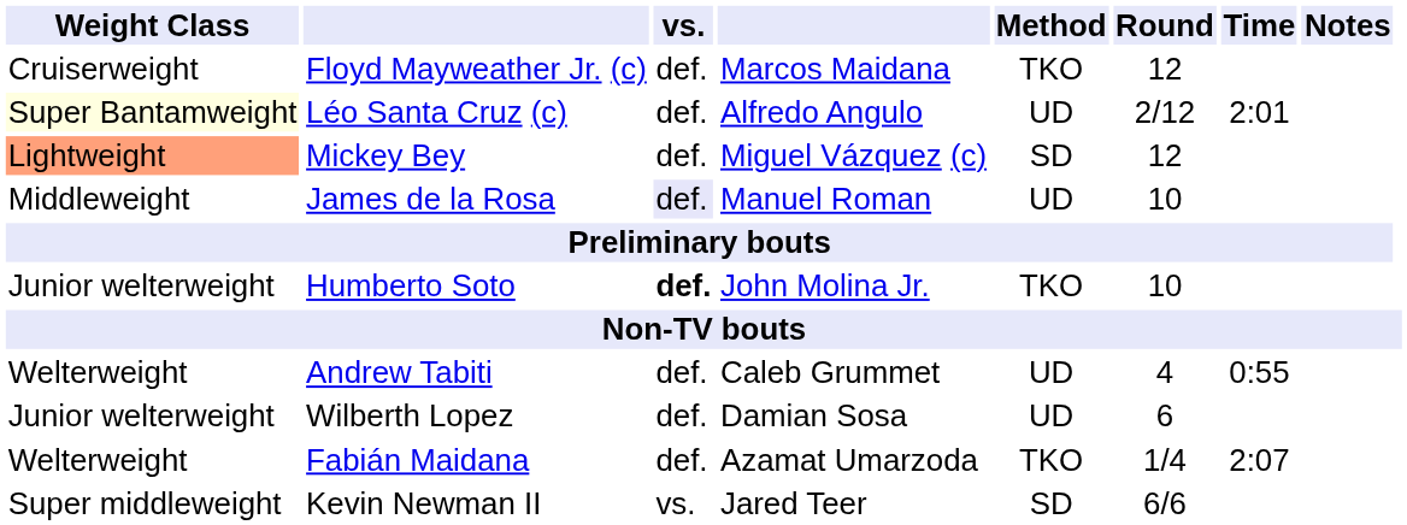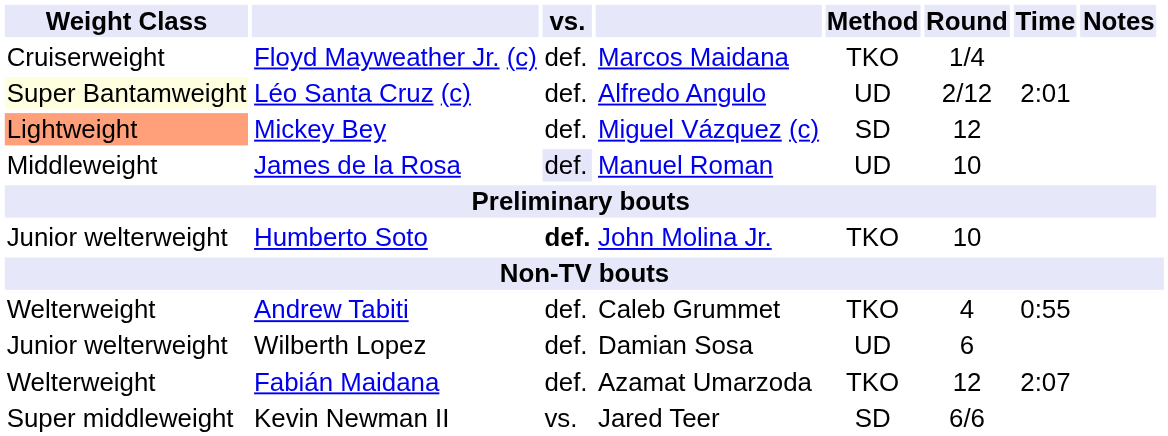Floyd Mayweather Jr. (c) | Round: 12 -> 1/4
Andrew Tabiti | Method: UD -> TKO
Fabián Maidana | Round: 1/4 -> 12
